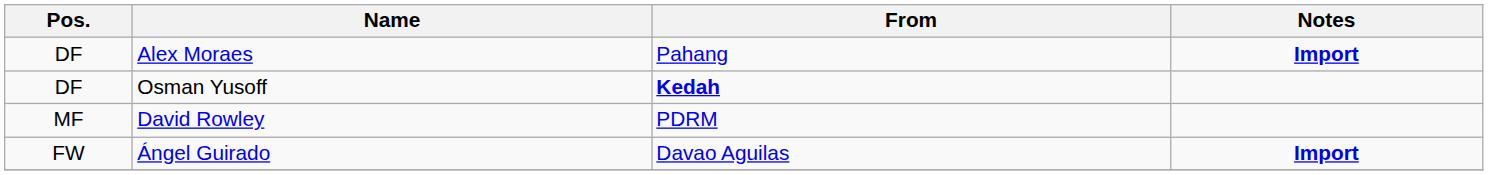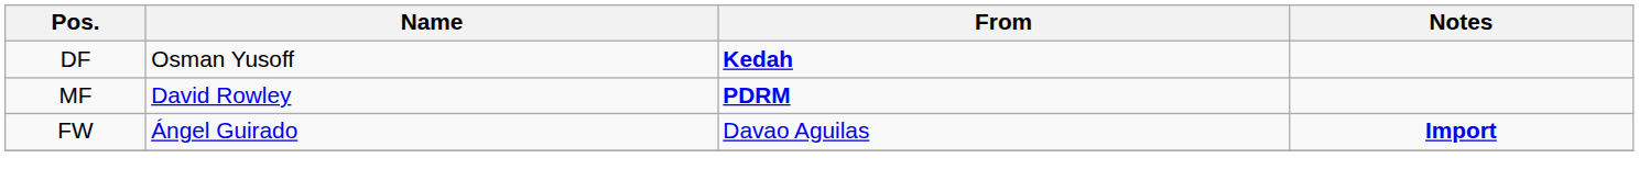- row: DF | Alex Moraes | Pahang | Import
David Rowley | From: normal -> bold
